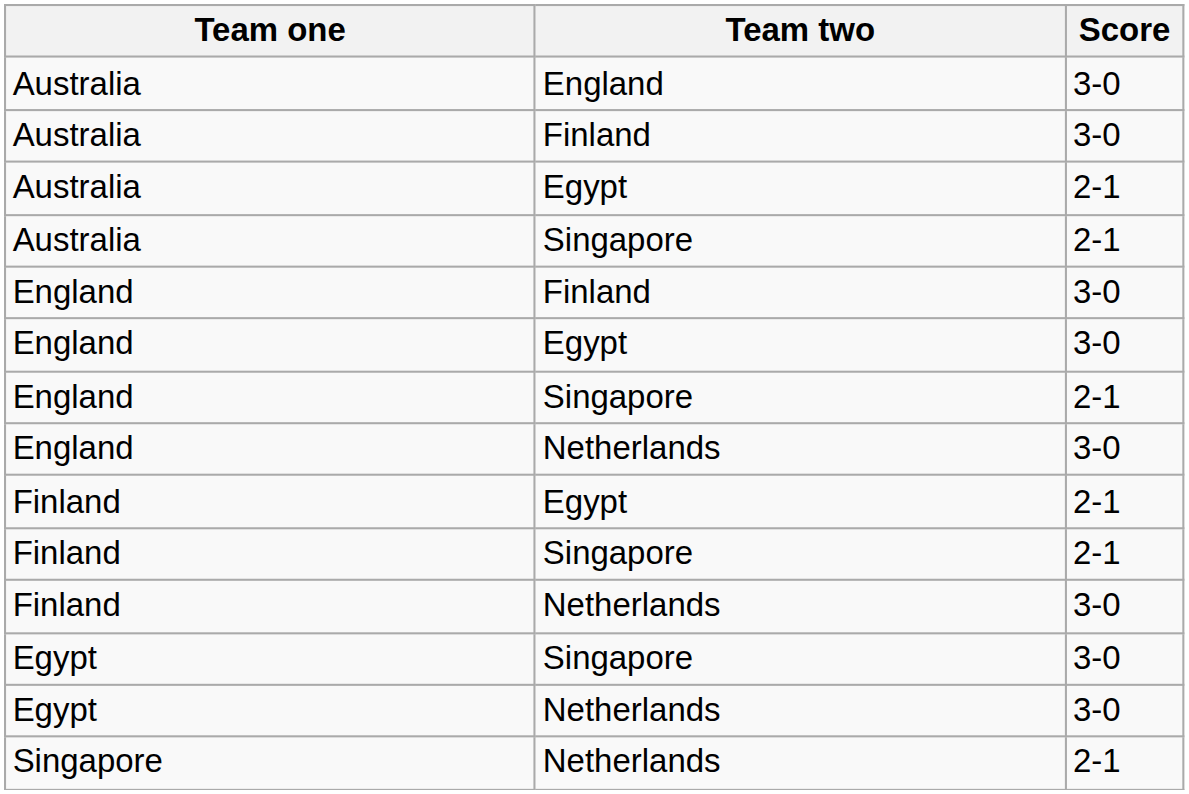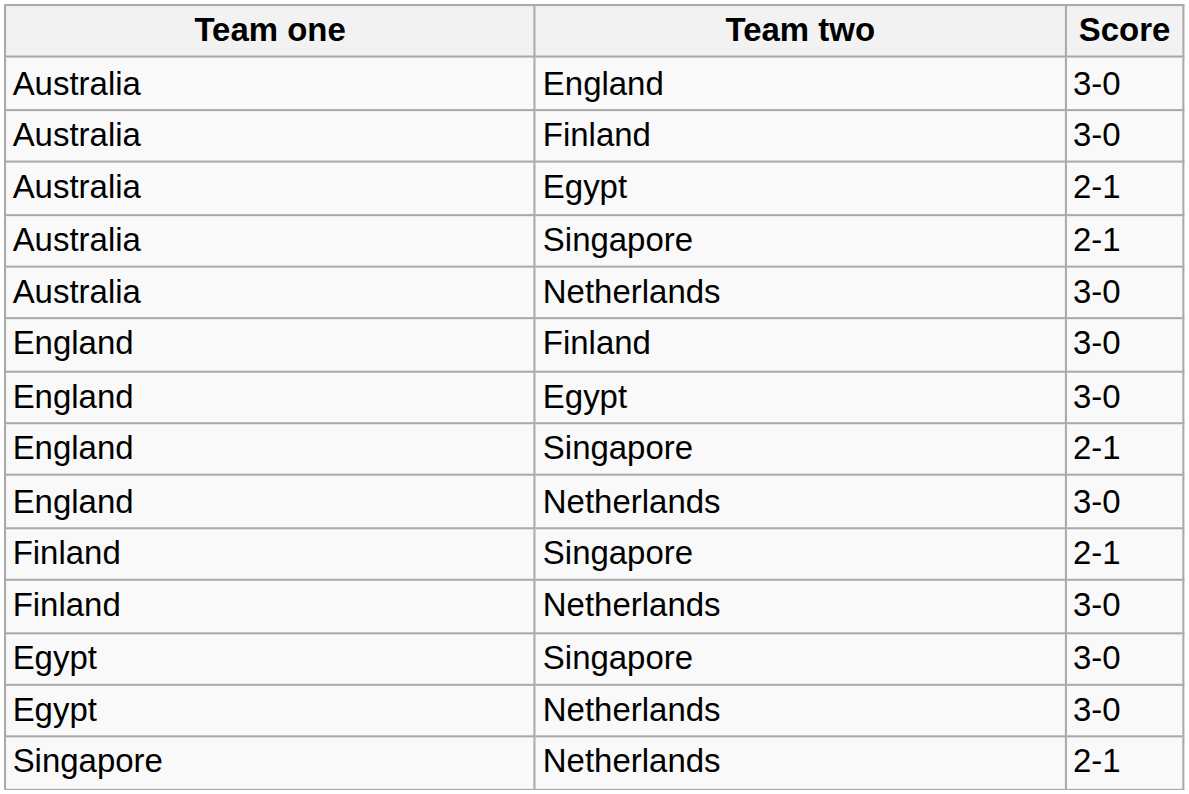+ row: Australia | Netherlands | 3-0
- row: Finland | Egypt | 2-1
